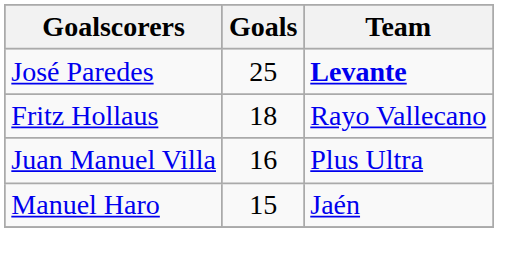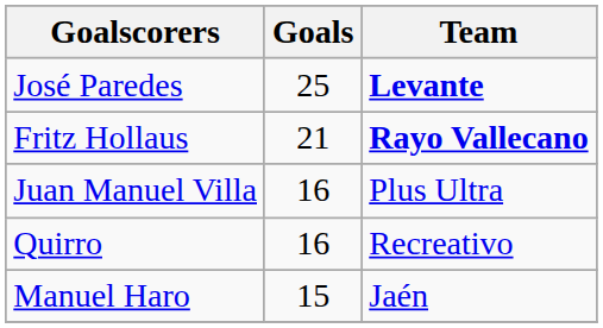Fritz Hollaus | Goals: 18 -> 21
Fritz Hollaus | Team: normal -> bold
+ row: Quirro | 16 | Recreativo
